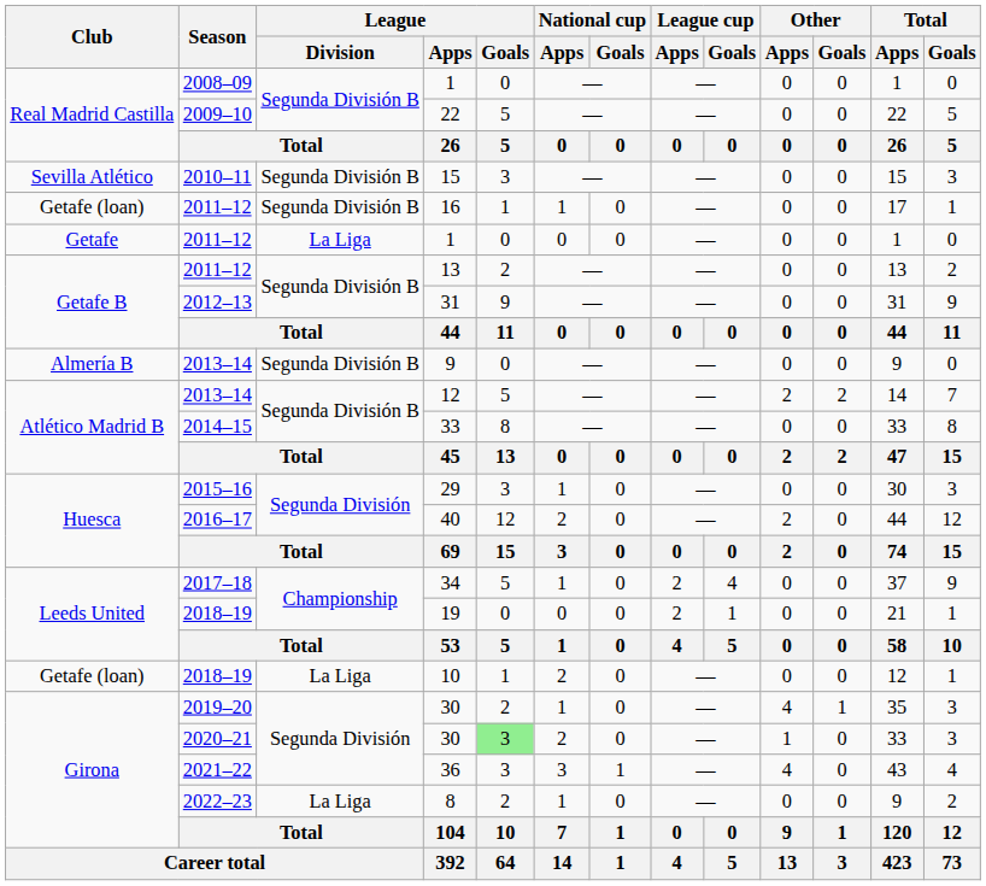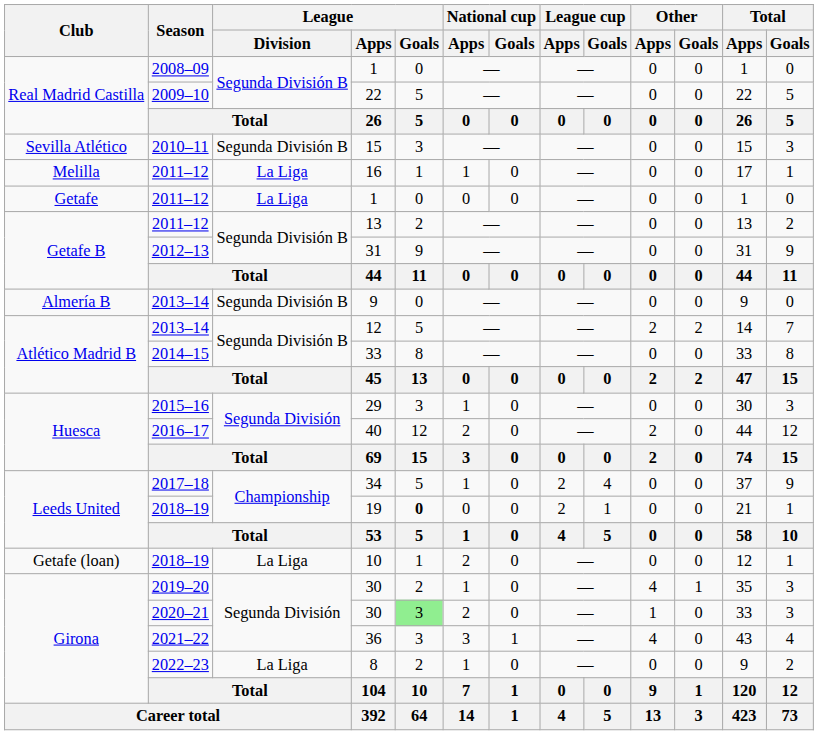16 | Club: Getafe (loan) -> Melilla
16 | League / Division: Segunda División B -> La Liga
19 | League / Goals: normal -> bold
